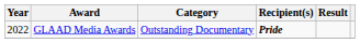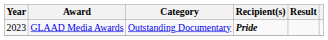GLAAD Media Awards | Year: 2022 -> 2023
